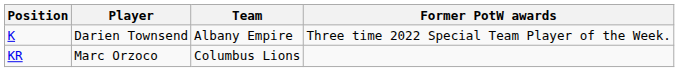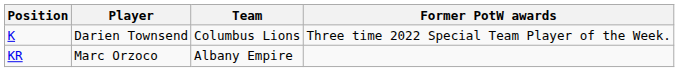K | Team: Albany Empire -> Columbus Lions
KR | Team: Columbus Lions -> Albany Empire
